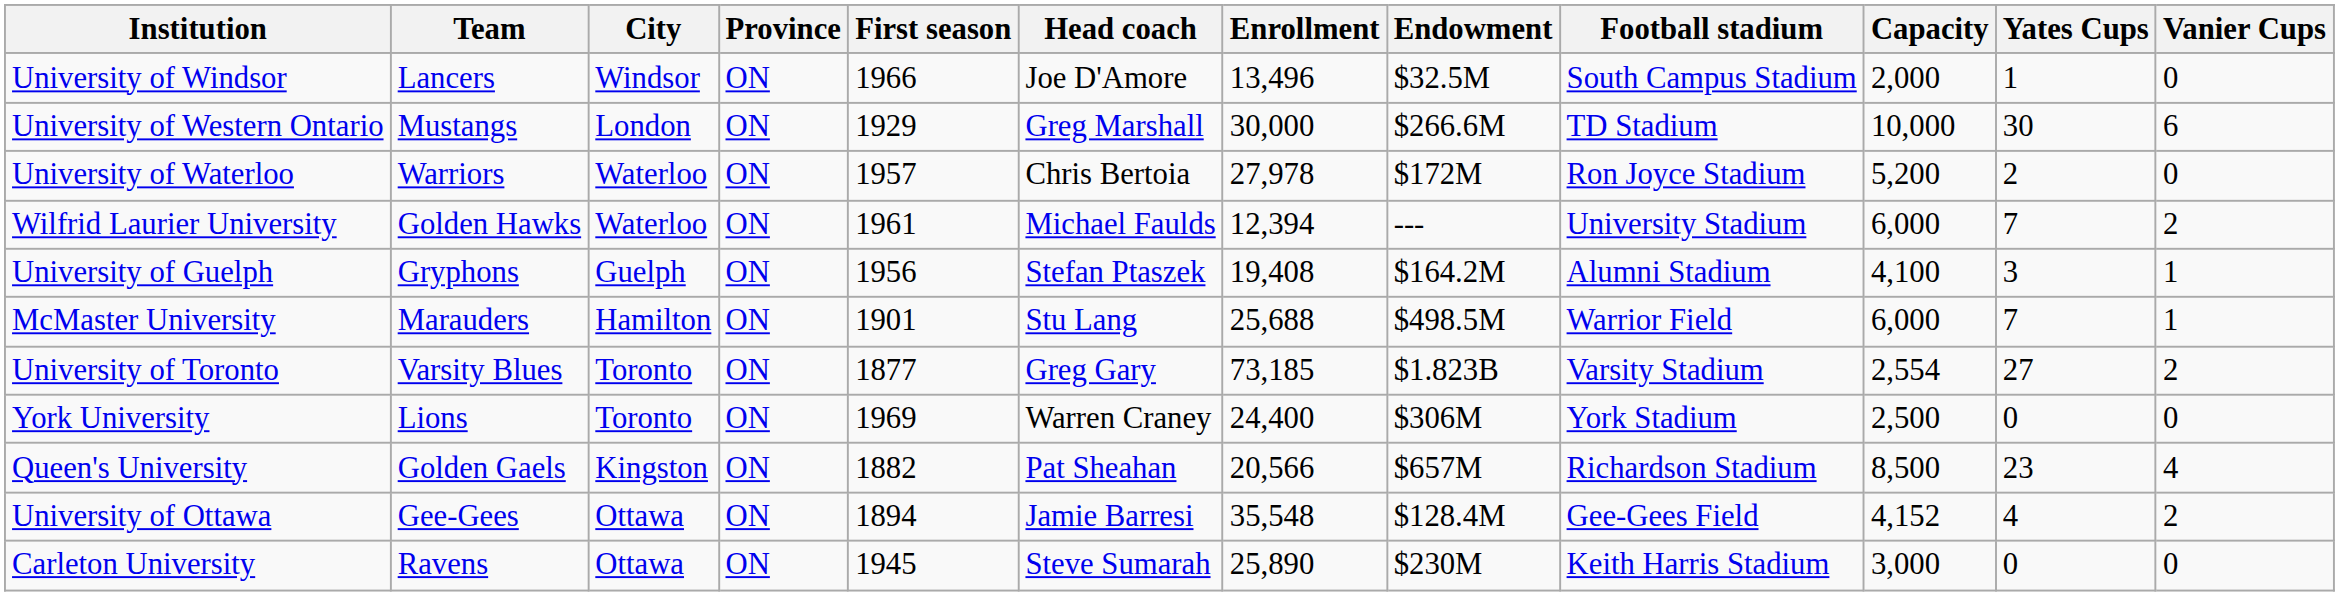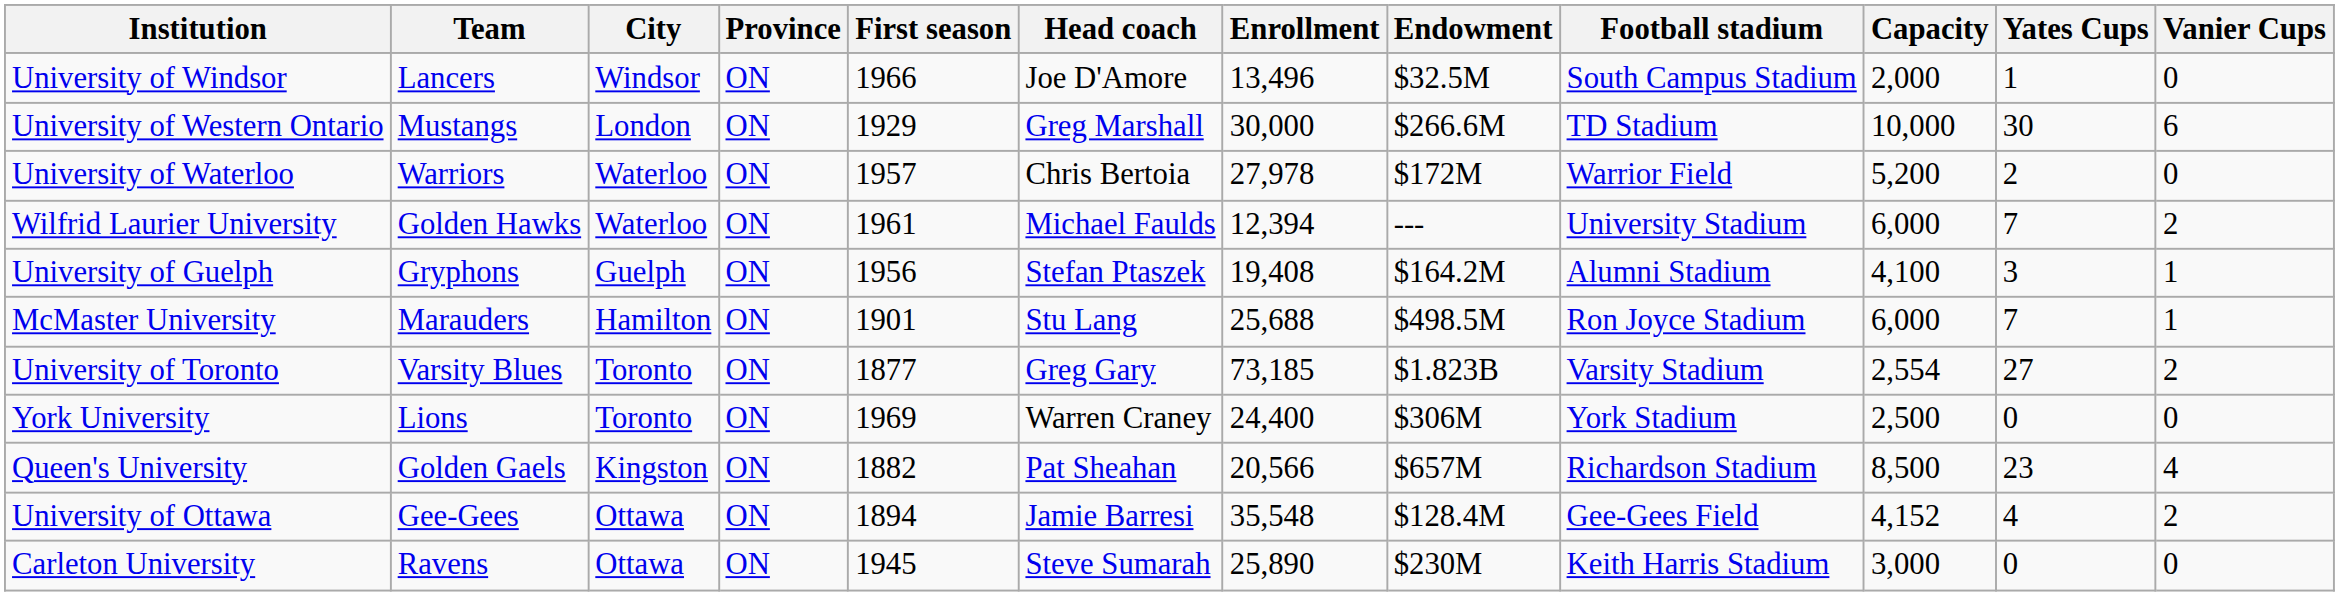University of Waterloo | Football stadium: Ron Joyce Stadium -> Warrior Field
McMaster University | Football stadium: Warrior Field -> Ron Joyce Stadium
